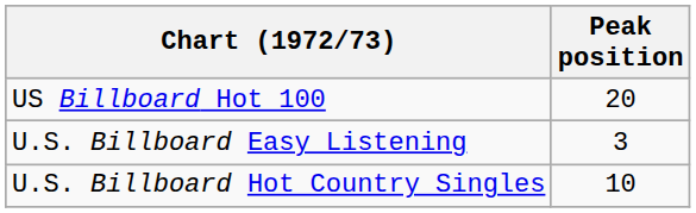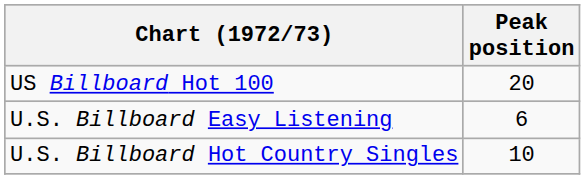U.S. Billboard Easy Listening | Peak position: 3 -> 6
